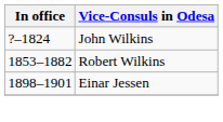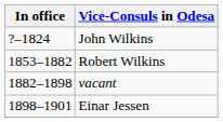+ row: 1882–1898 | vacant
